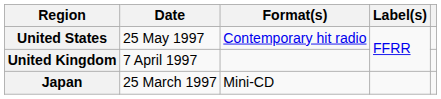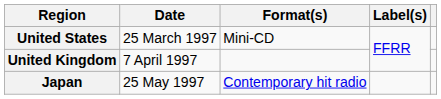United States | Date: 25 May 1997 -> 25 March 1997
United States | Format(s): Contemporary hit radio -> Mini-CD
Japan | Date: 25 March 1997 -> 25 May 1997
Japan | Format(s): Mini-CD -> Contemporary hit radio
